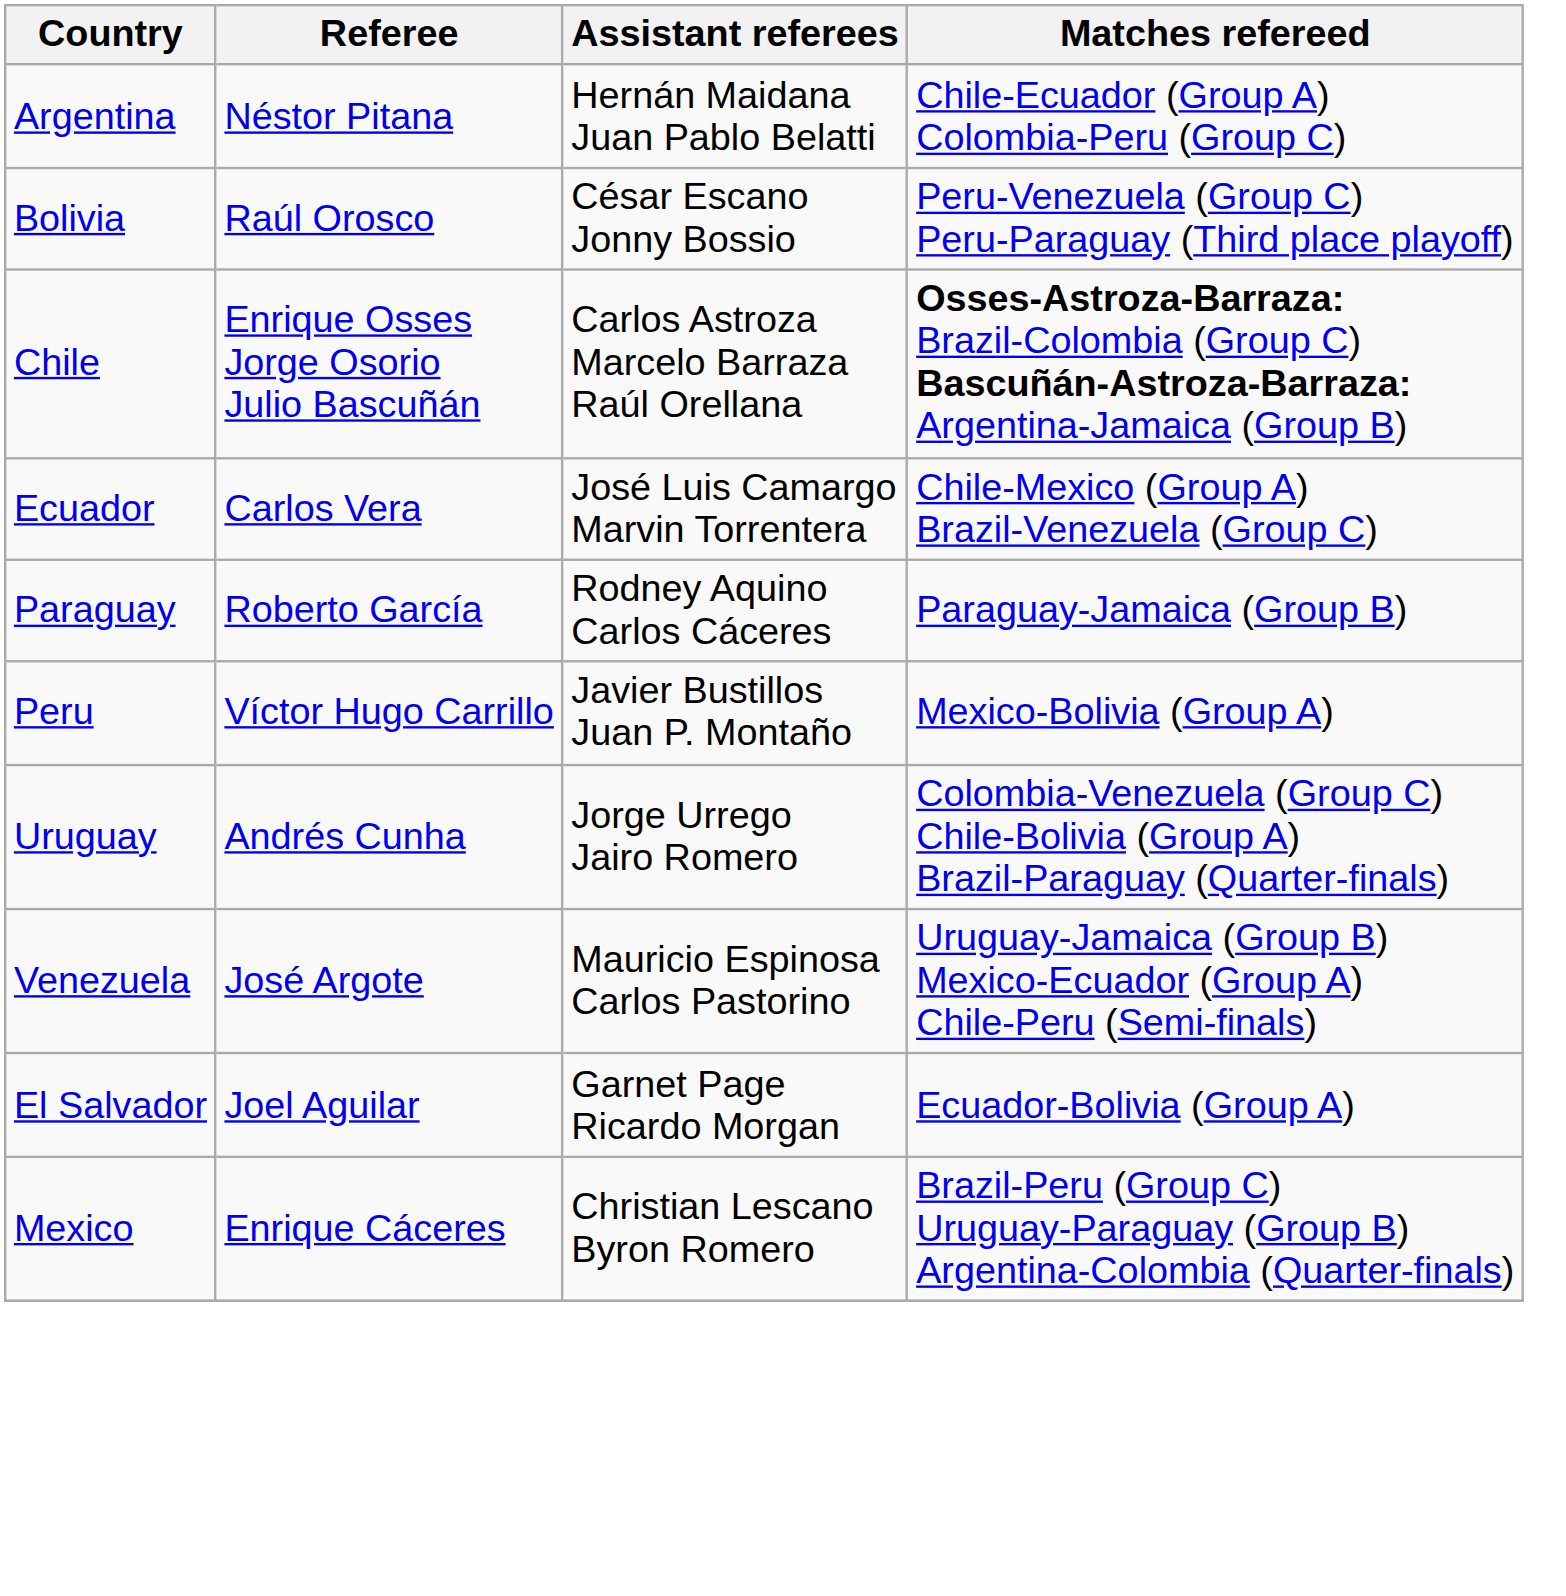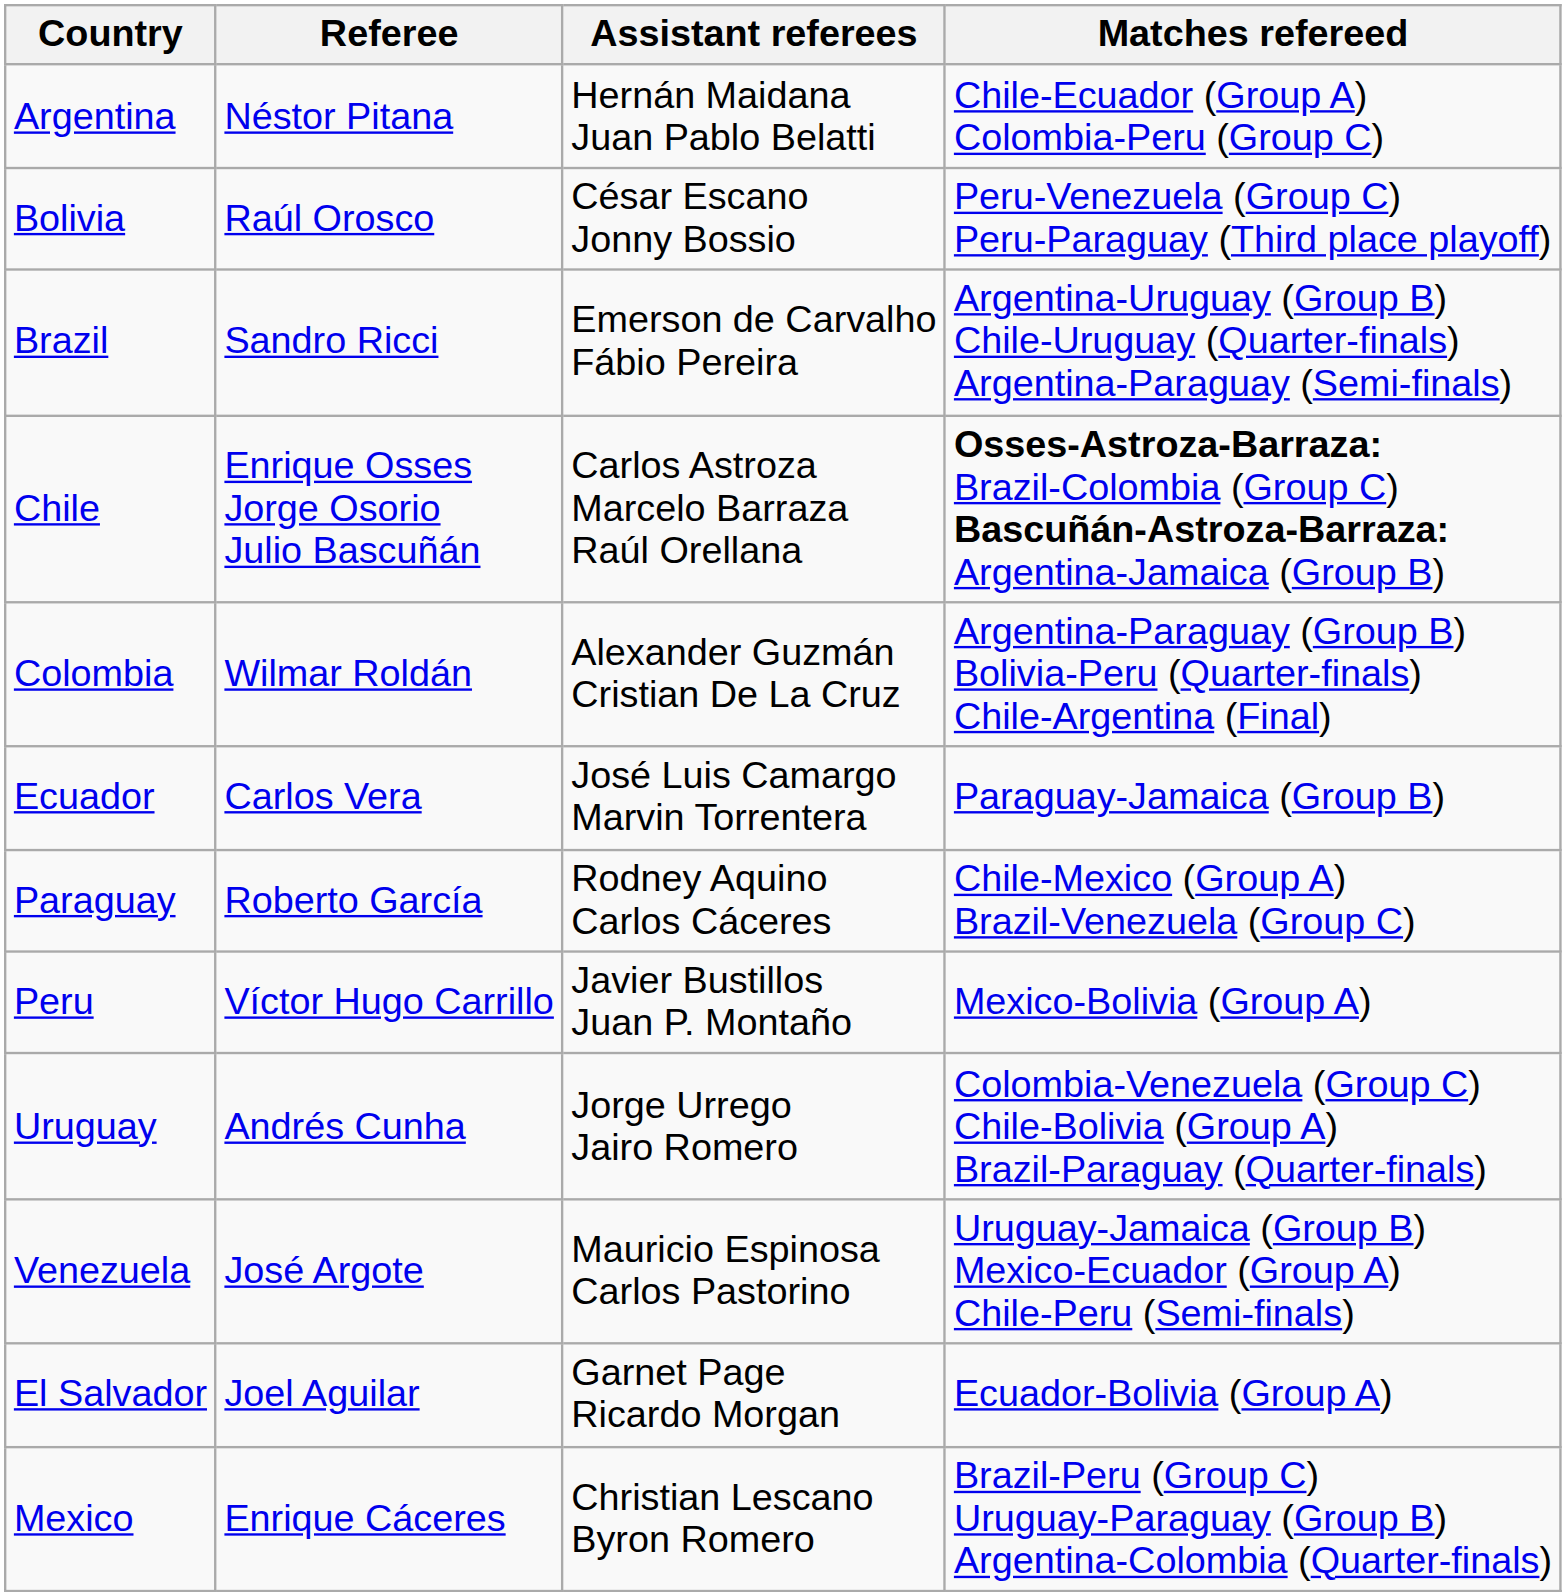+ row: Brazil | Sandro Ricci | Emerson de Carvalho Fábio Pereira | Argentina-Uruguay (Group B) Chile-Uruguay (Quarter-finals) Argentina-Paraguay (Semi-finals)
+ row: Colombia | Wilmar Roldán | Alexander Guzmán Cristian De La Cruz | Argentina-Paraguay (Group B) Bolivia-Peru (Quarter-finals) Chile-Argentina (Final)
Ecuador | Matches refereed: Chile-Mexico (Group A) Brazil-Venezuela (Group C) -> Paraguay-Jamaica (Group B)
Paraguay | Matches refereed: Paraguay-Jamaica (Group B) -> Chile-Mexico (Group A) Brazil-Venezuela (Group C)
